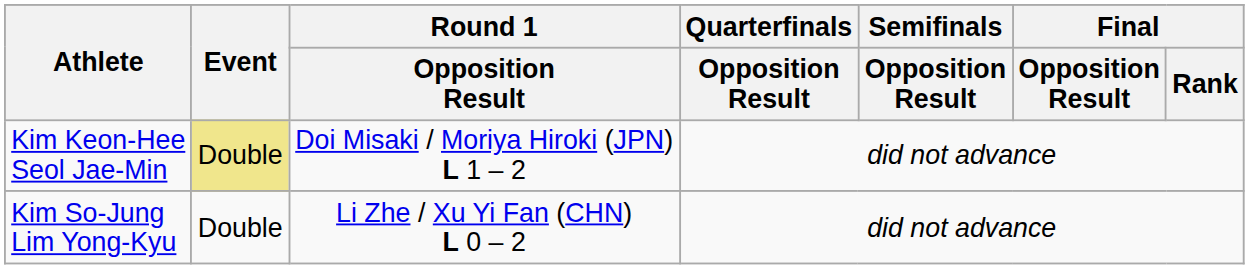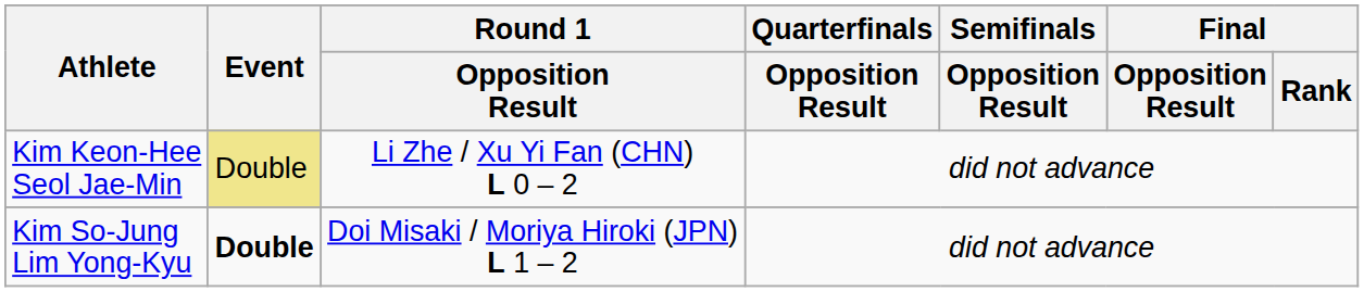Kim Keon-Hee Seol Jae-Min | Round 1 / Opposition Result: Doi Misaki / Moriya Hiroki (JPN) L 1 – 2 -> Li Zhe / Xu Yi Fan (CHN) L 0 – 2
Kim So-Jung Lim Yong-Kyu | Event: normal -> bold
Kim So-Jung Lim Yong-Kyu | Round 1 / Opposition Result: Li Zhe / Xu Yi Fan (CHN) L 0 – 2 -> Doi Misaki / Moriya Hiroki (JPN) L 1 – 2
